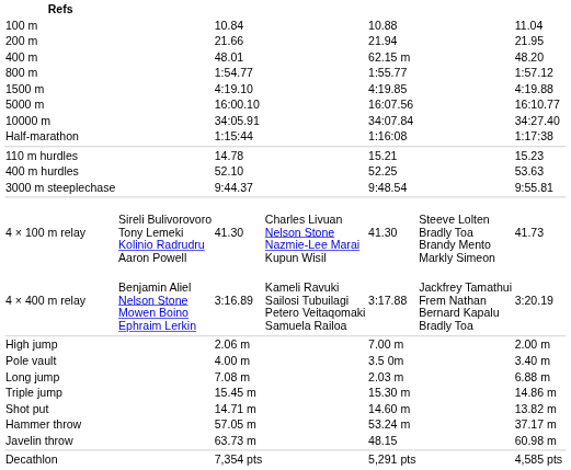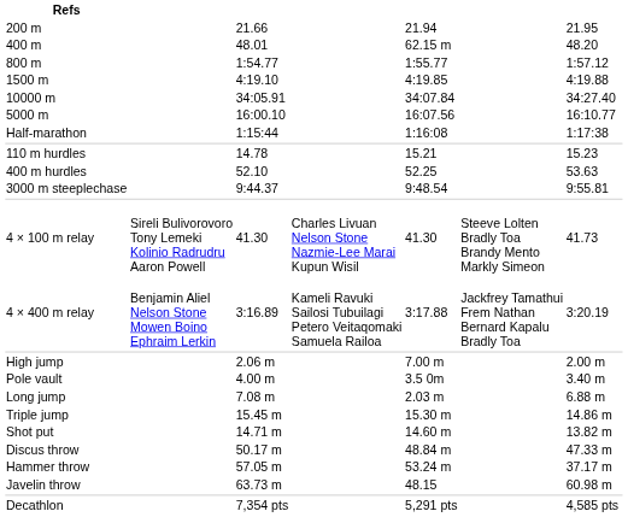- row: 100 m | 10.84 | 10.88 | 11.04
rows swapped: 5000 m <-> 10000 m
+ row: Discus throw | 50.17 m | 48.84 m | 47.33 m
